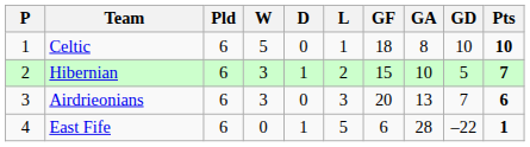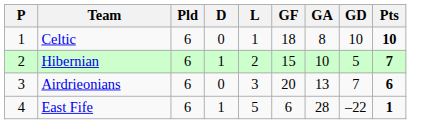- column: W | 5 | 3 | 3 | 0
